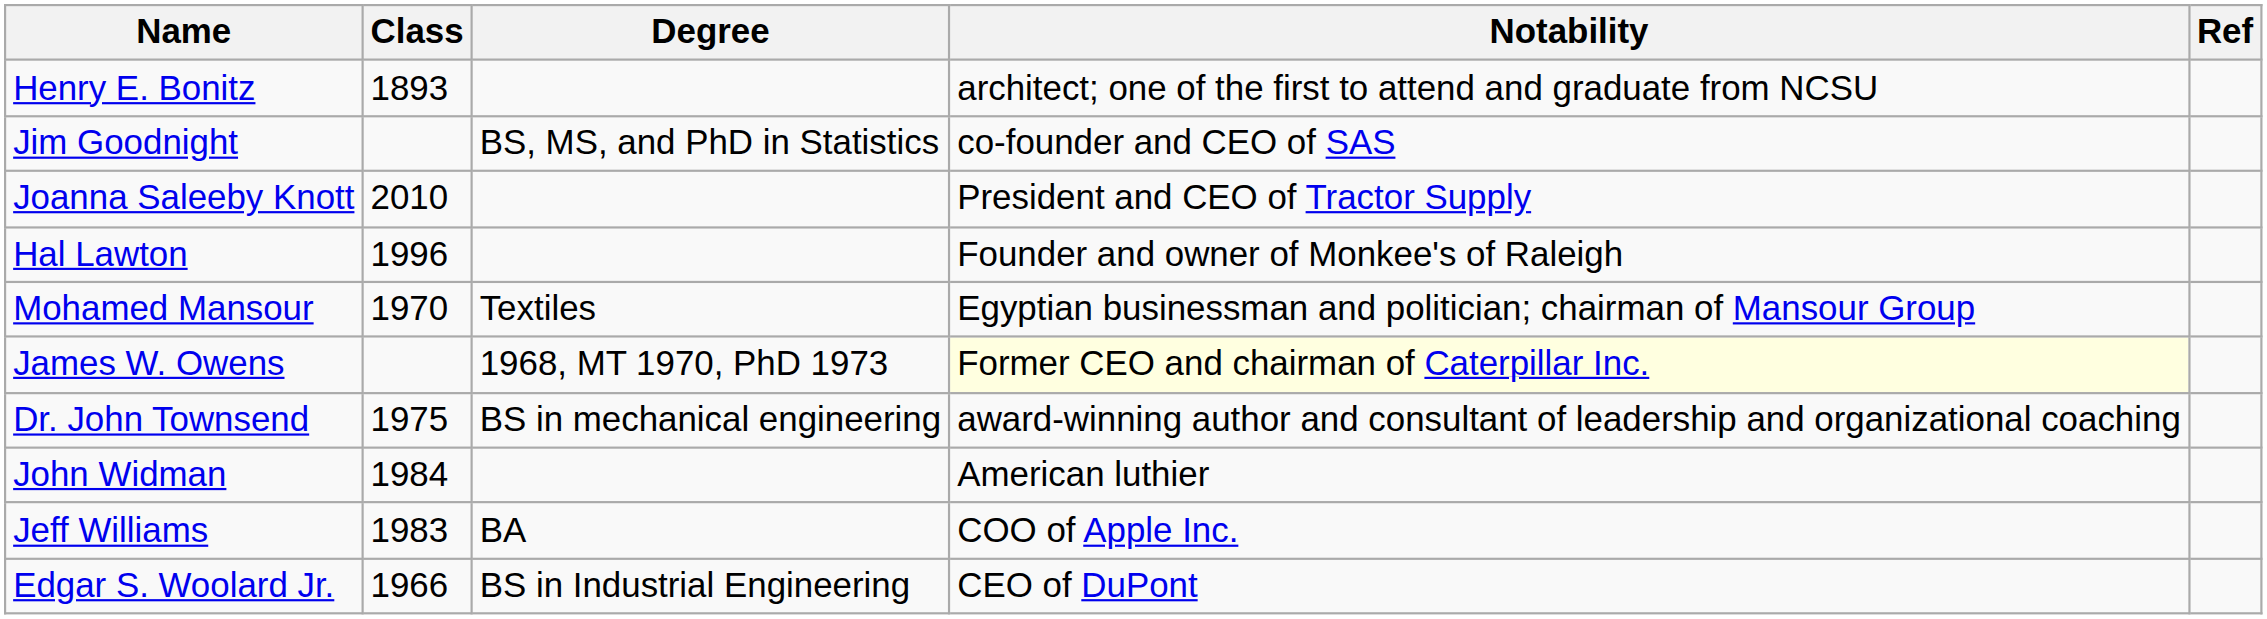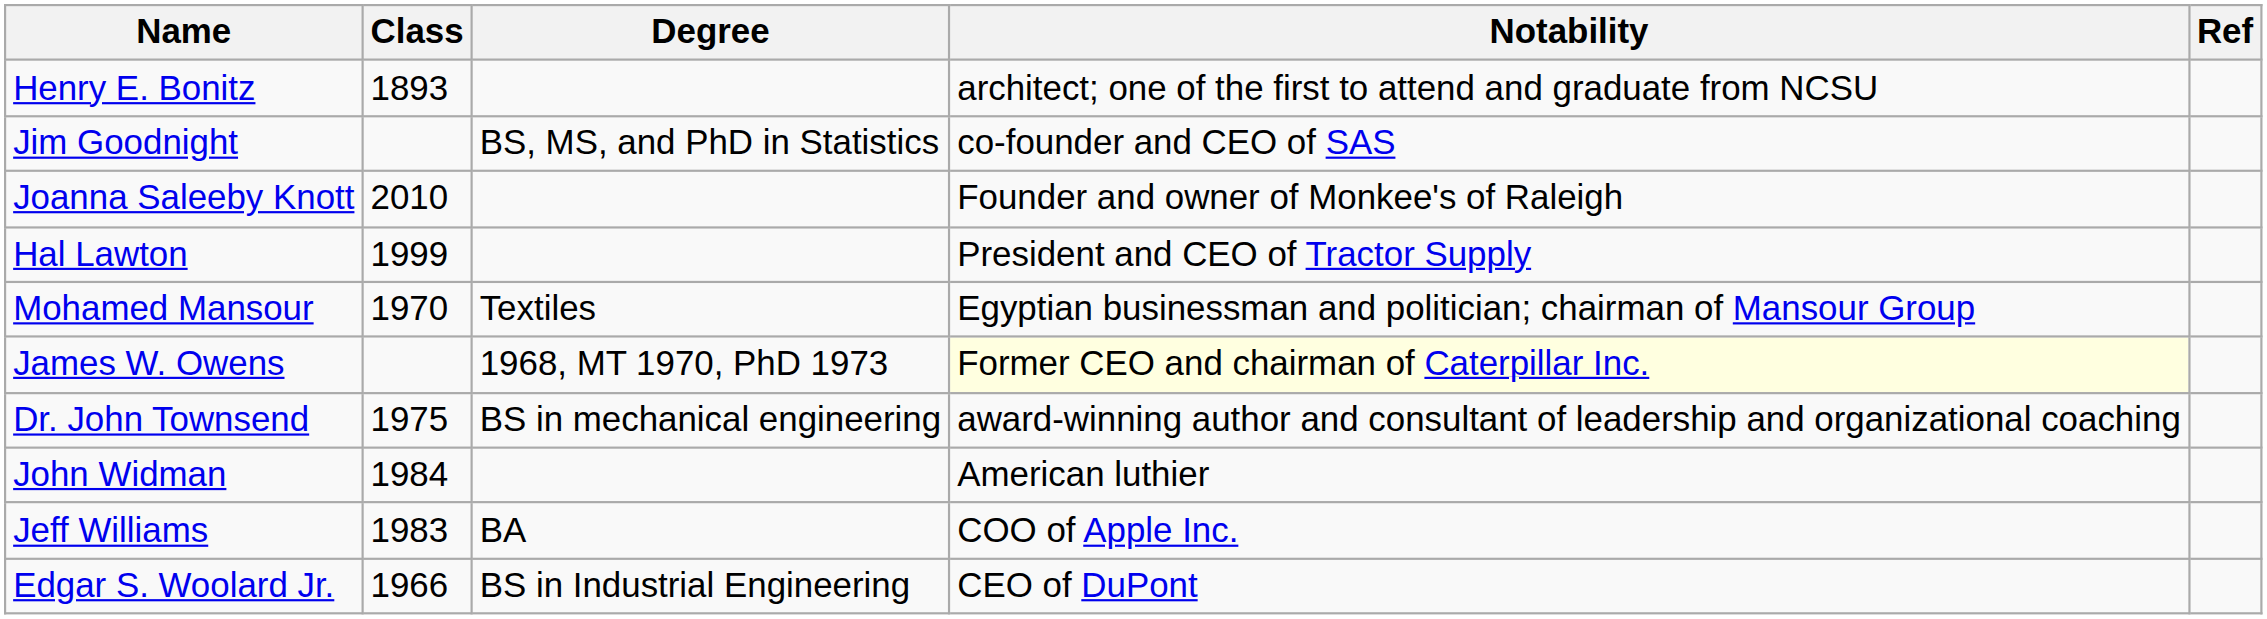Joanna Saleeby Knott | Notability: President and CEO of Tractor Supply -> Founder and owner of Monkee's of Raleigh
Hal Lawton | Class: 1996 -> 1999
Hal Lawton | Notability: Founder and owner of Monkee's of Raleigh -> President and CEO of Tractor Supply
